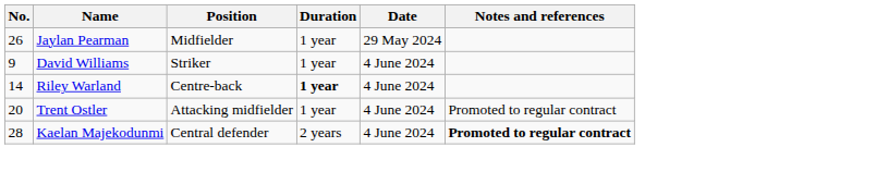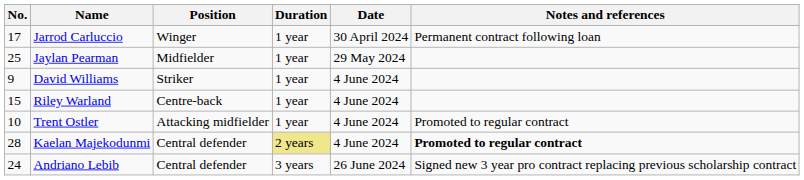+ row: 17 | Jarrod Carluccio | Winger | 1 year | 30 April 2024 | Permanent contract following loan
Jaylan Pearman | No.: 26 -> 25
Riley Warland | No.: 14 -> 15
Riley Warland | Duration: bold -> normal
Trent Ostler | No.: 20 -> 10
Kaelan Majekodunmi | Duration: no background -> khaki background
+ row: 24 | Andriano Lebib | Central defender | 3 years | 26 June 2024 | Signed new 3 year pro contract replacing previous scholarship contract
